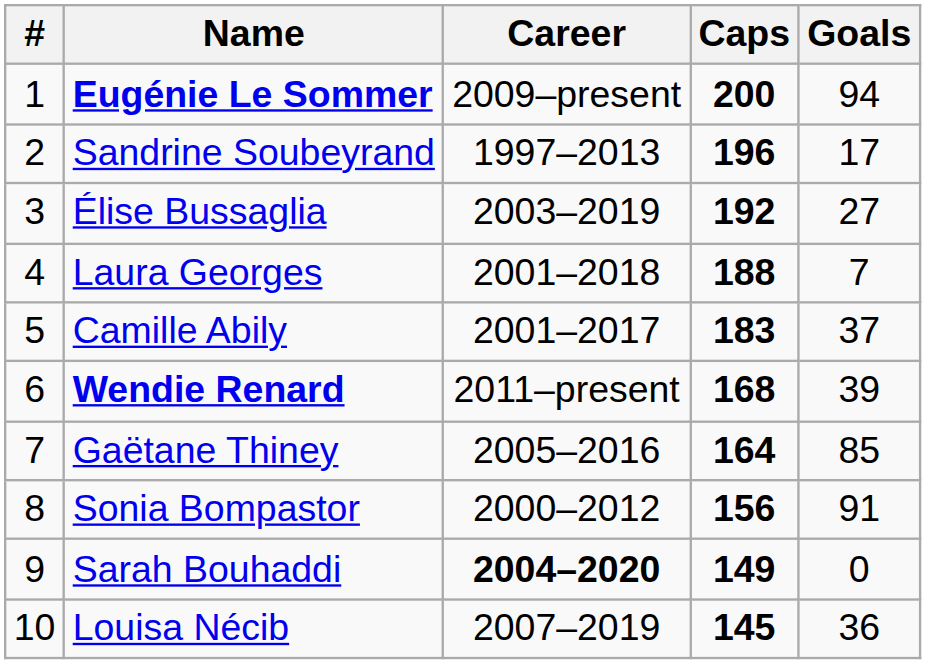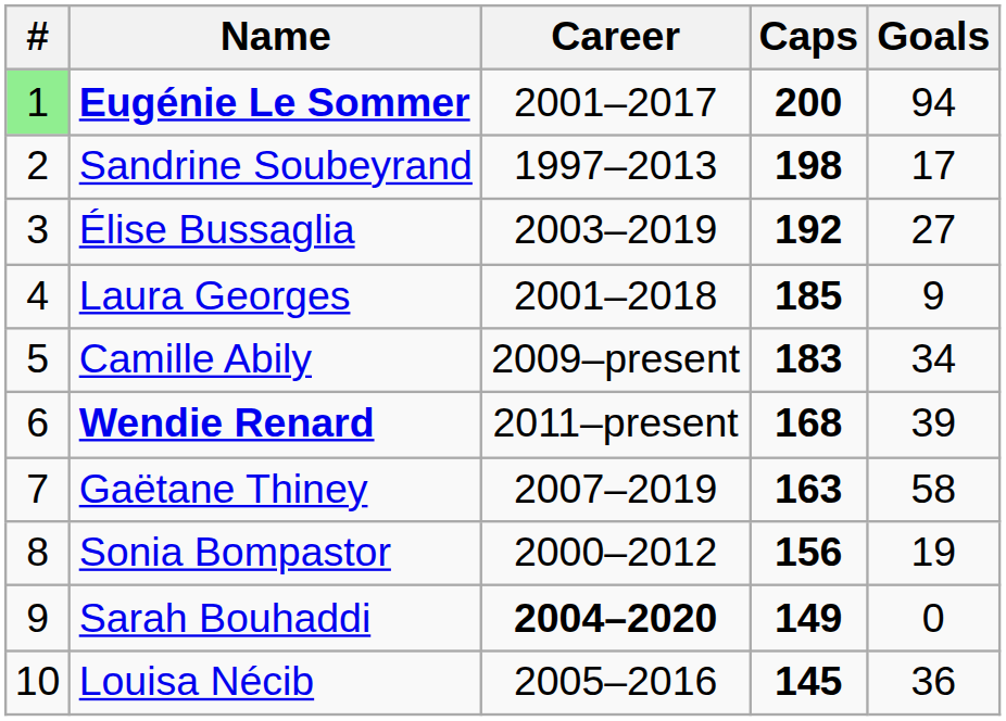Eugénie Le Sommer | #: no background -> lightgreen background
Eugénie Le Sommer | Career: 2009–present -> 2001–2017
Sandrine Soubeyrand | Caps: 196 -> 198
Laura Georges | Caps: 188 -> 185
Laura Georges | Goals: 7 -> 9
Camille Abily | Career: 2001–2017 -> 2009–present
Camille Abily | Goals: 37 -> 34
Gaëtane Thiney | Career: 2005–2016 -> 2007–2019
Gaëtane Thiney | Caps: 164 -> 163
Gaëtane Thiney | Goals: 85 -> 58
Sonia Bompastor | Goals: 91 -> 19
Louisa Nécib | Career: 2007–2019 -> 2005–2016
